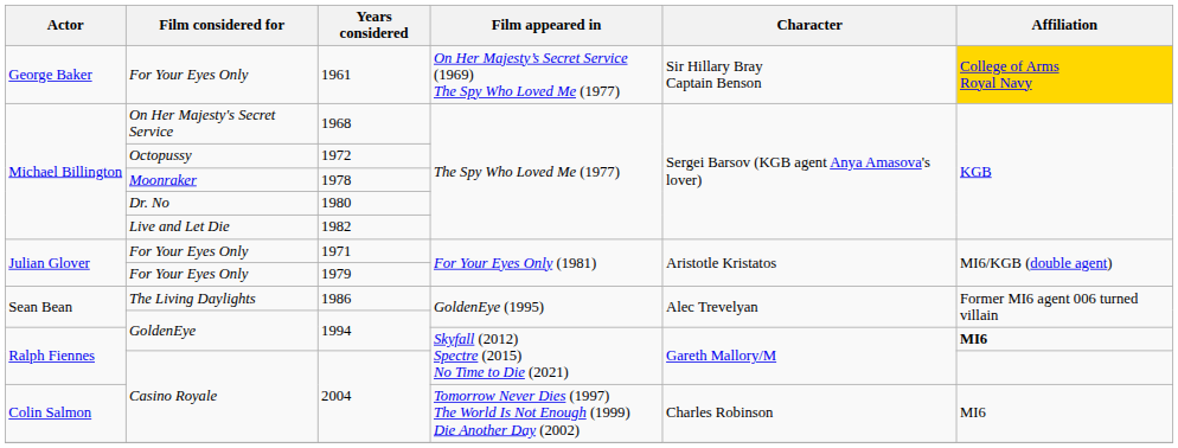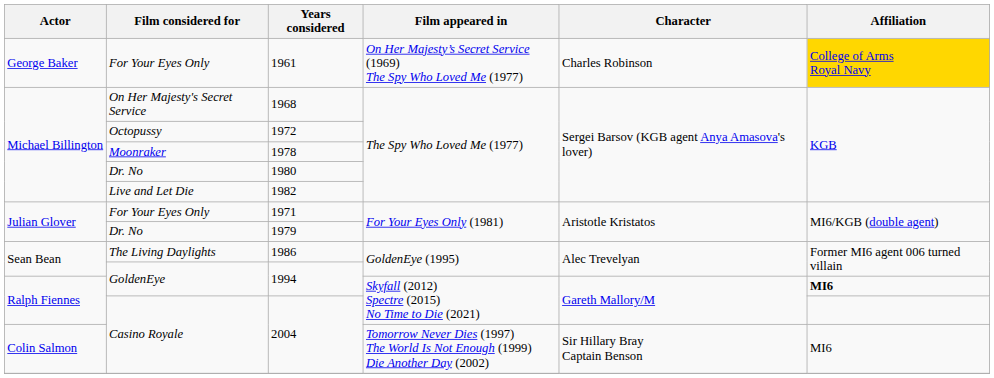1961 | Character: Sir Hillary Bray Captain Benson -> Charles Robinson
1979 | Film considered for: For Your Eyes Only -> Dr. No
Colin Salmon / 2004 | Character: Charles Robinson -> Sir Hillary Bray Captain Benson
